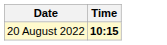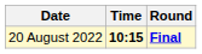+ column: Round | Final
